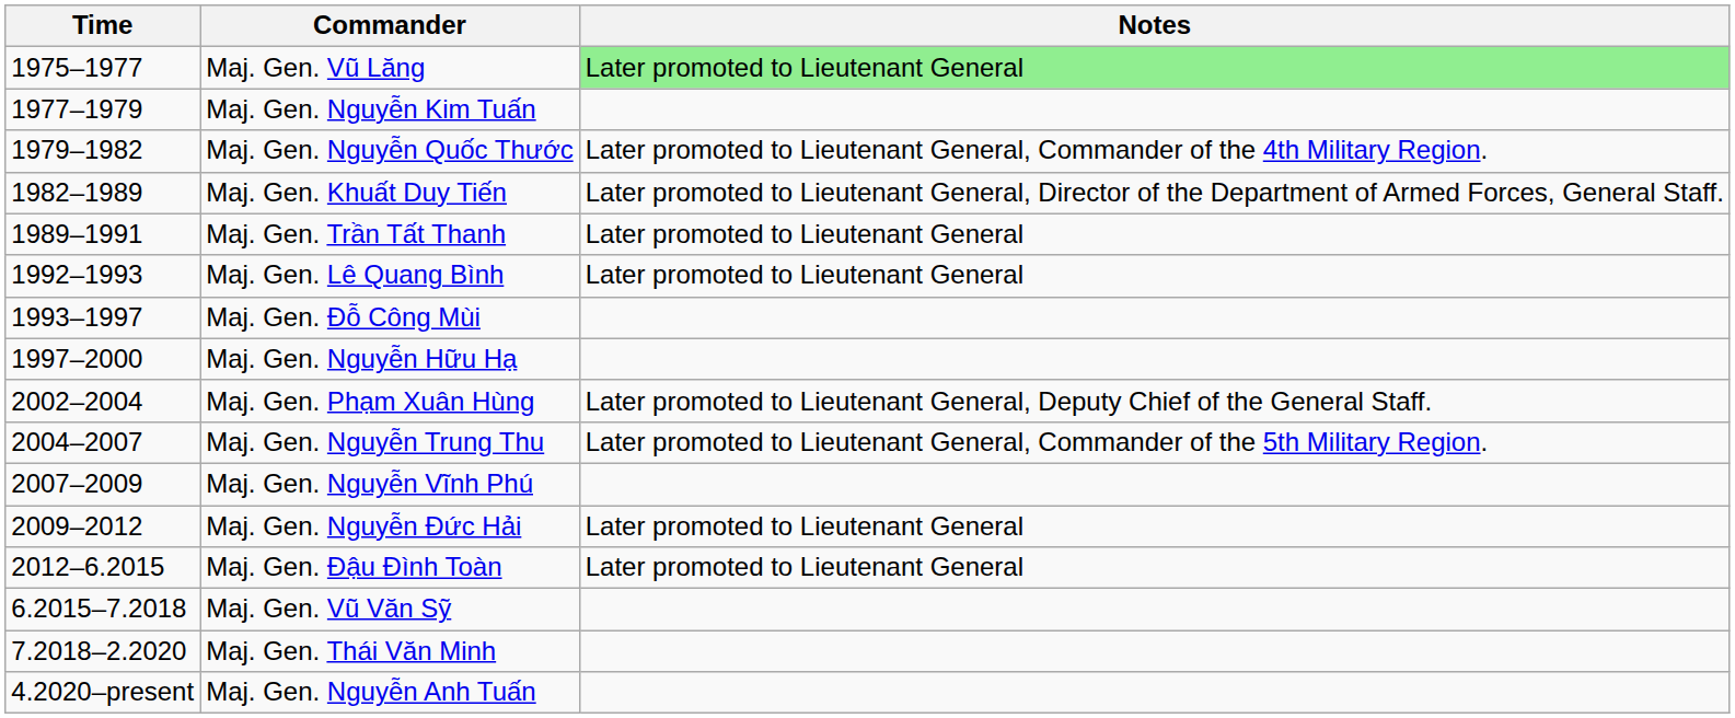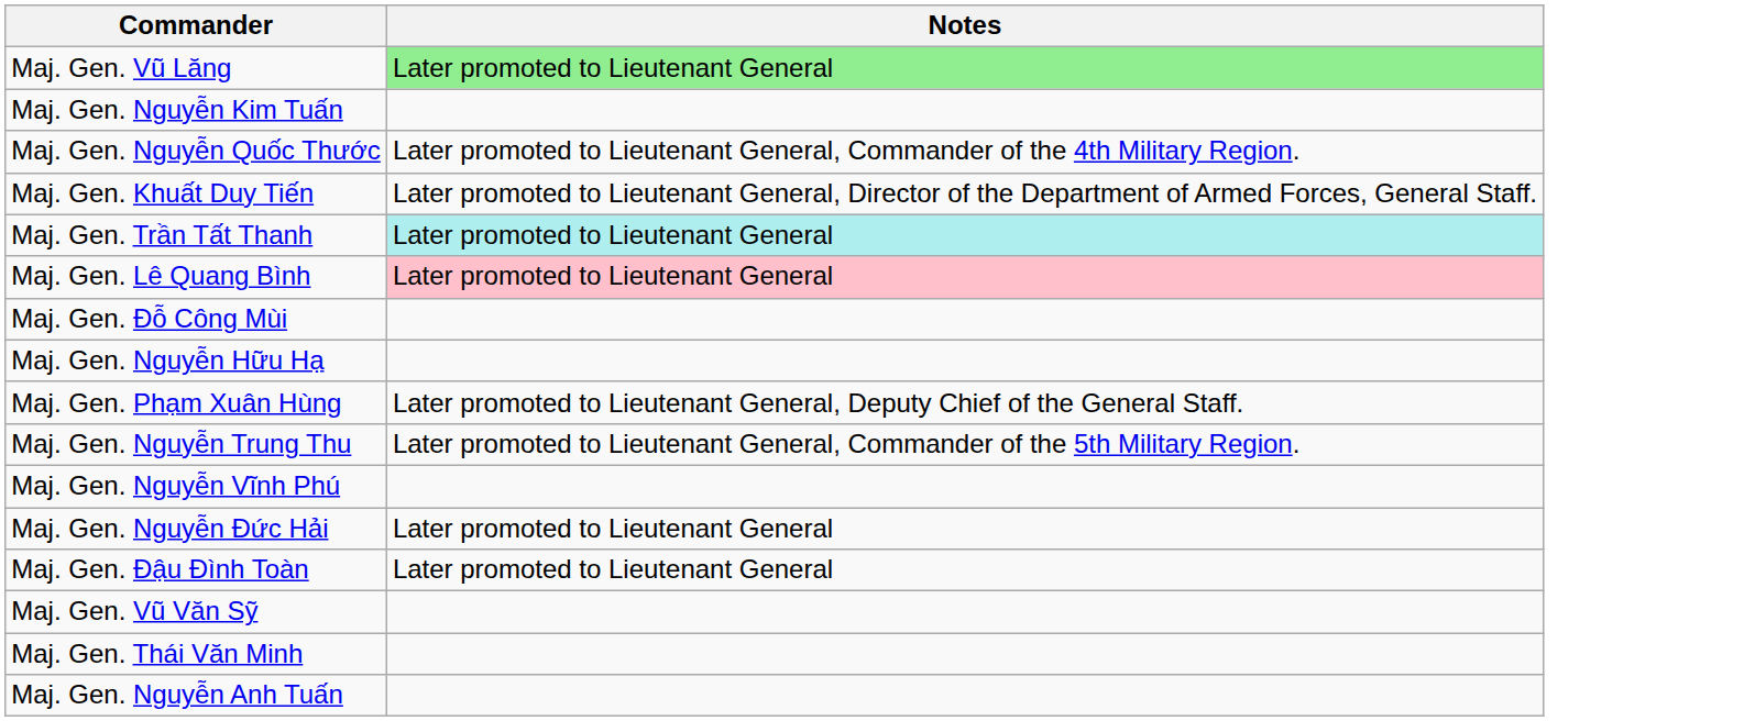- column: Time | 1975–1977 | 1977–1979 | 1979–1982 | 1982–1989 | 1989–1991 | 1992–1993 | 1993–1997 | 1997–2000 | 2002–2004 | 2004–2007 | 2007–2009 | 2009–2012 | 2012–6.2015 | 6.2015–7.2018 | 7.2018–2.2020 | 4.2020–present
Maj. Gen. Trần Tất Thanh | Notes: no background -> paleturquoise background
Maj. Gen. Lê Quang Bình | Notes: no background -> pink background
